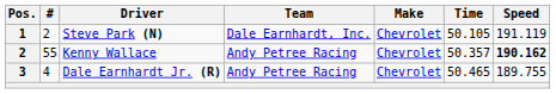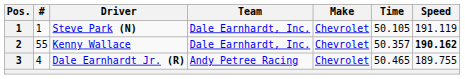Steve Park (N) | #: 2 -> 1
Kenny Wallace | Team: Andy Petree Racing -> Dale Earnhardt, Inc.
